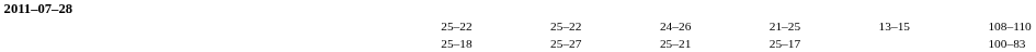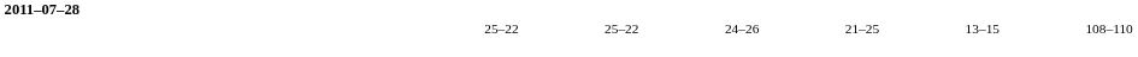- row: 25–18 | 25–27 | 25–21 | 25–17 | 100–83
